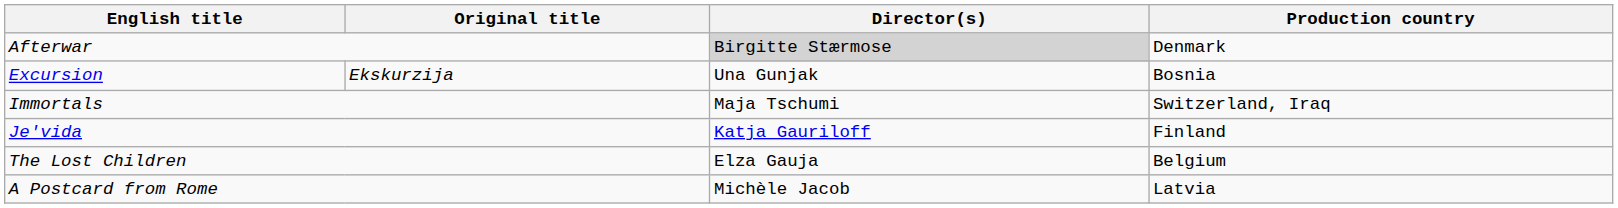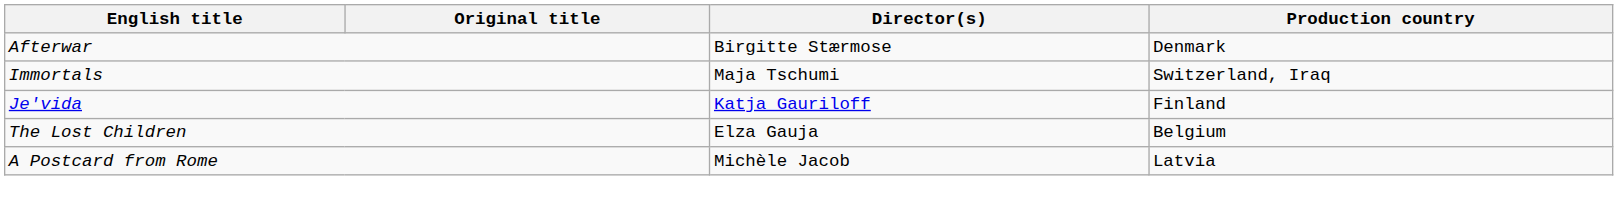Afterwar | Director(s): lightgrey background -> no background
- row: Excursion | Ekskurzija | Una Gunjak | Bosnia
